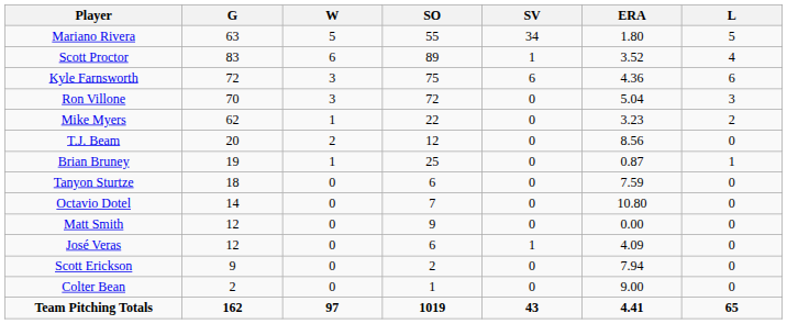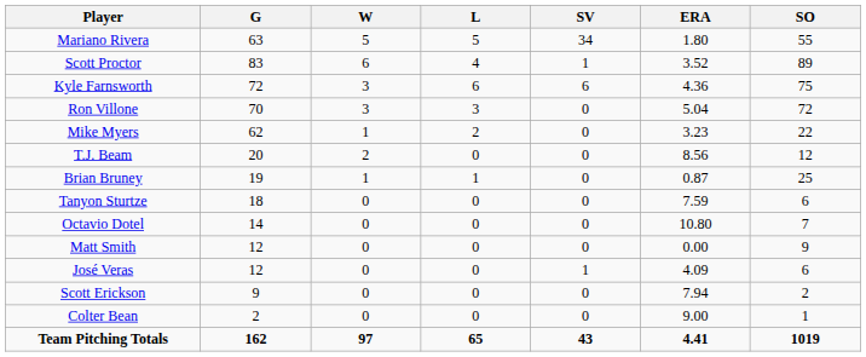columns swapped: L <-> SO
